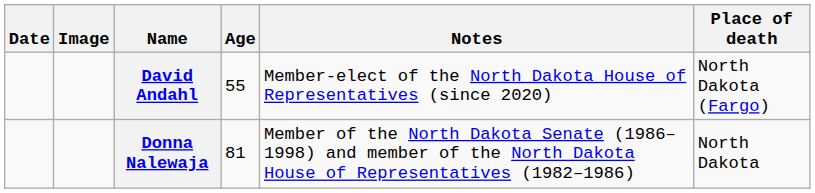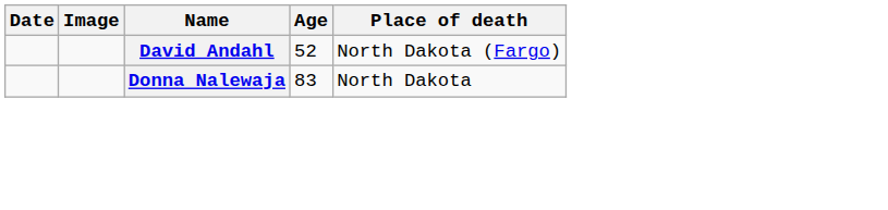- column: Notes | Member-elect of the North Dakota House of Representatives (since 2020) | Member of the North Dakota Senate (1986–1998) and member of the North Dakota House of Representatives (1982–1986)
David Andahl | Age: 55 -> 52
Donna Nalewaja | Age: 81 -> 83
